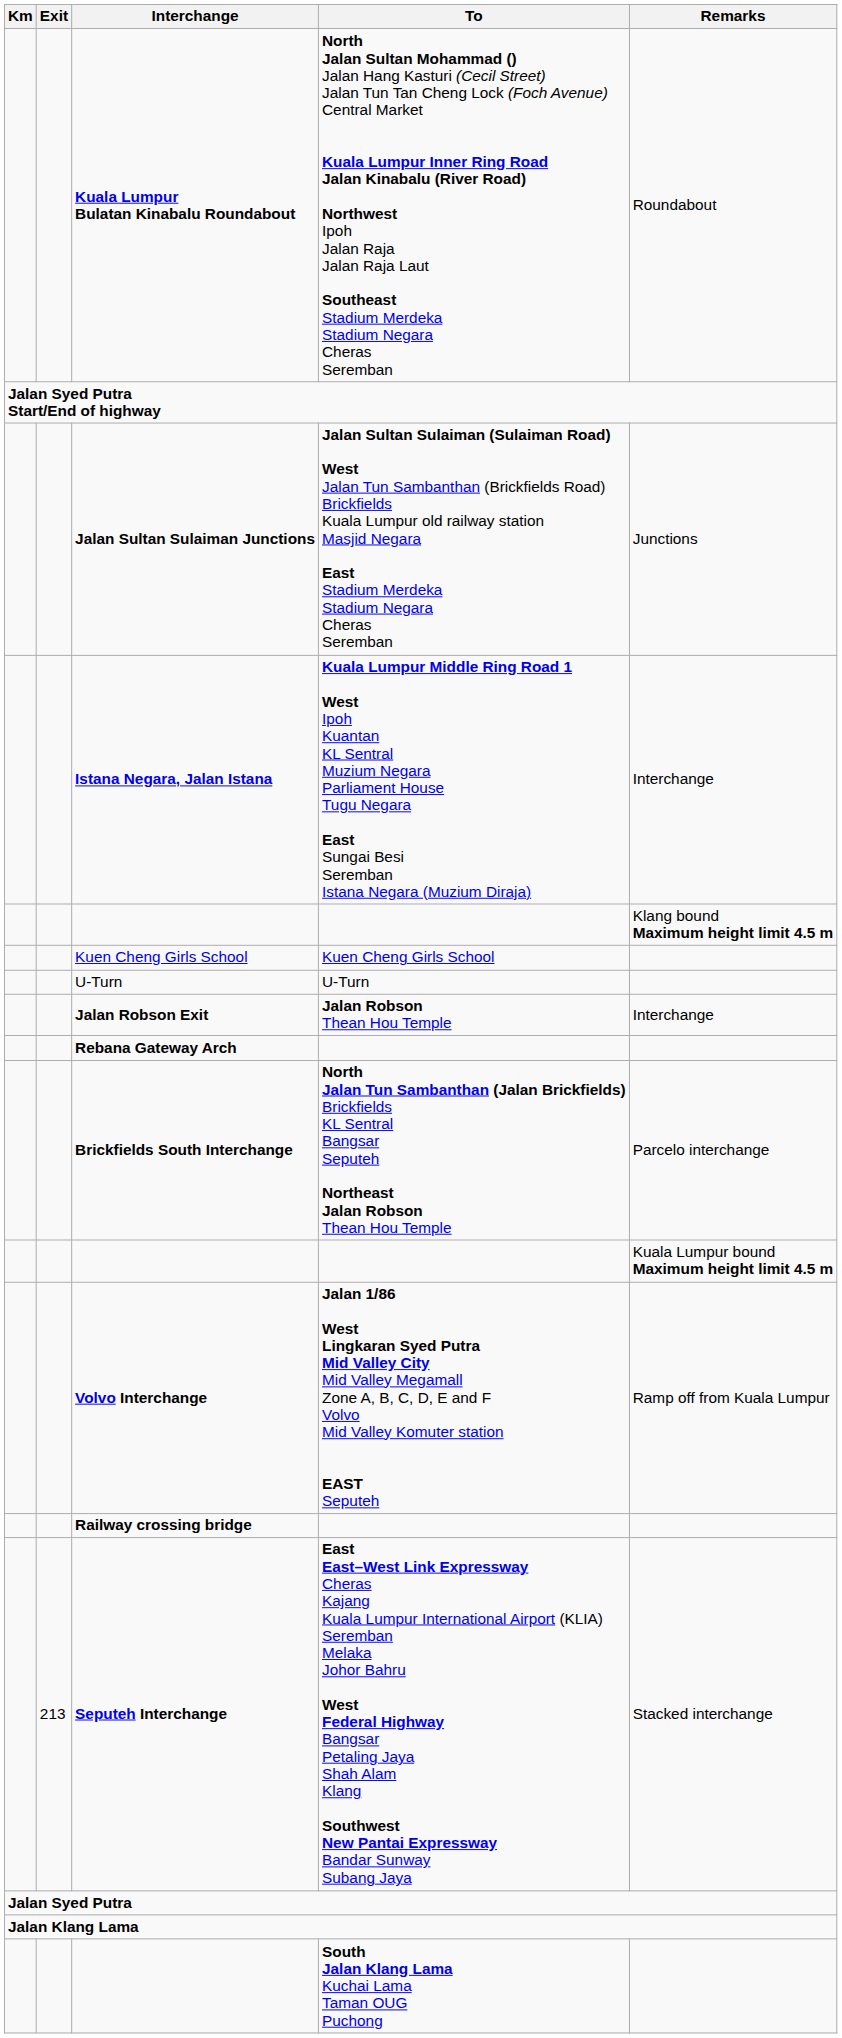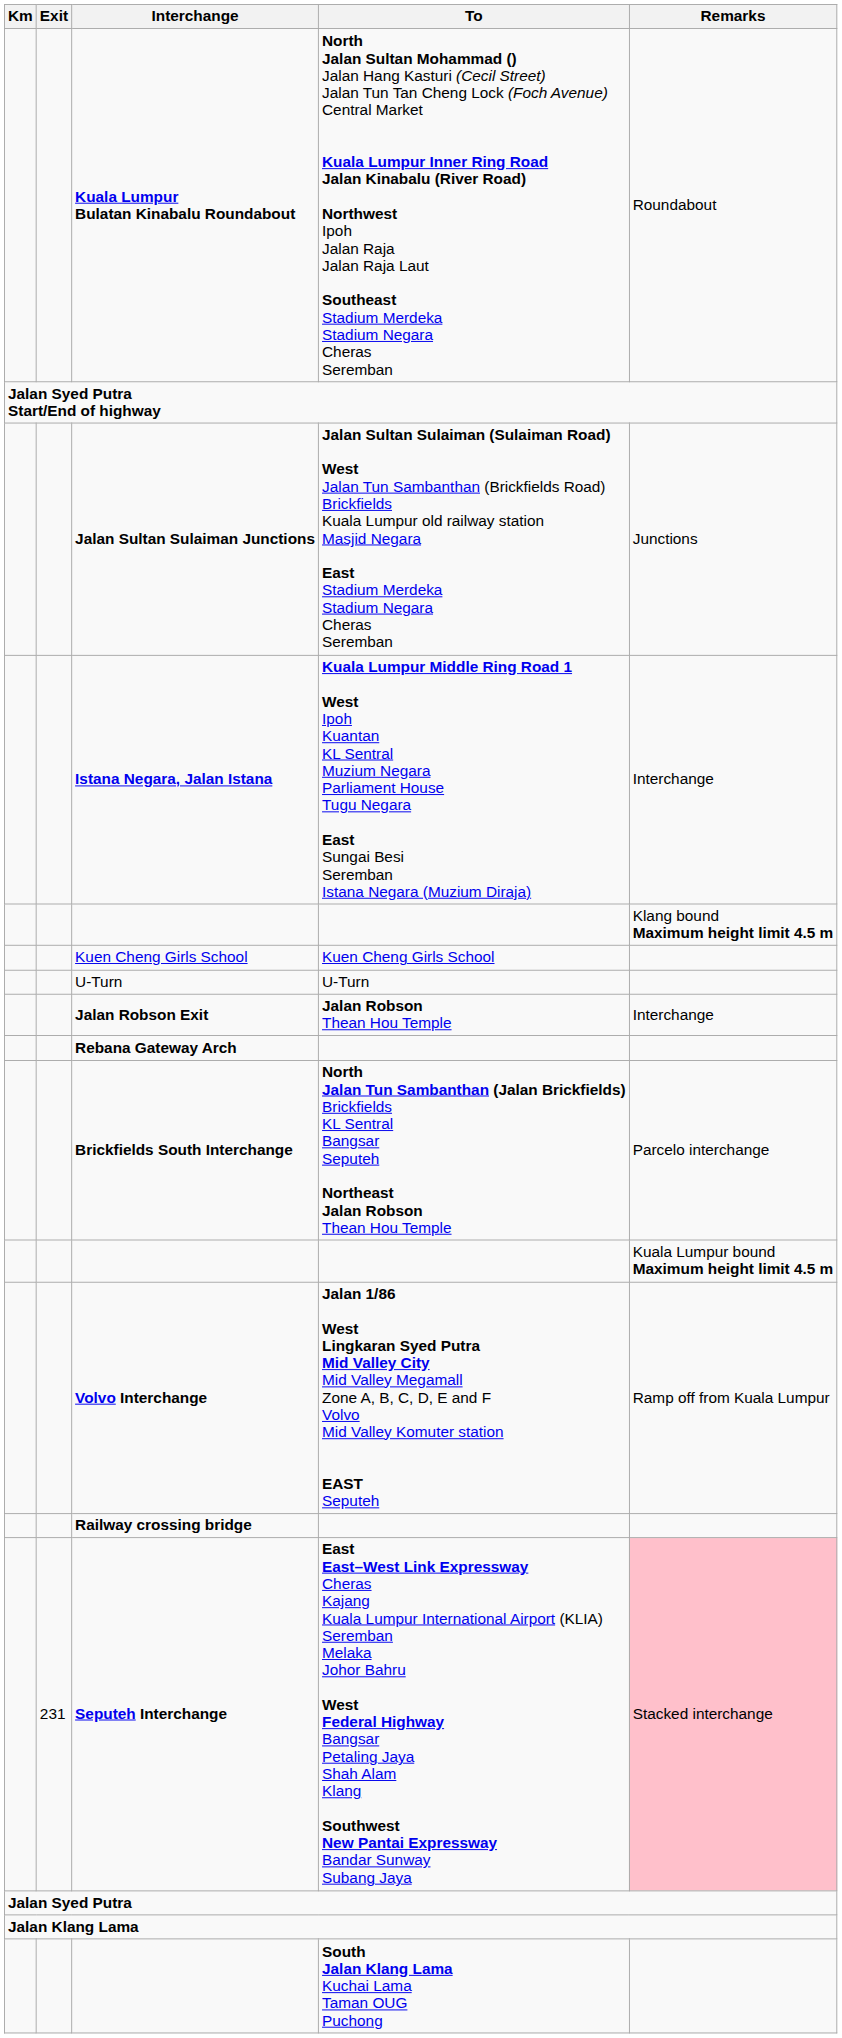Seputeh Interchange | Exit: 213 -> 231
Seputeh Interchange | Remarks: no background -> pink background
